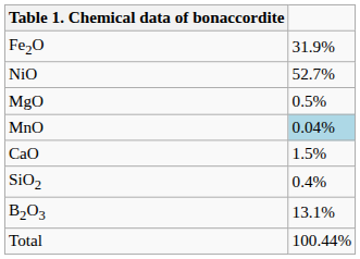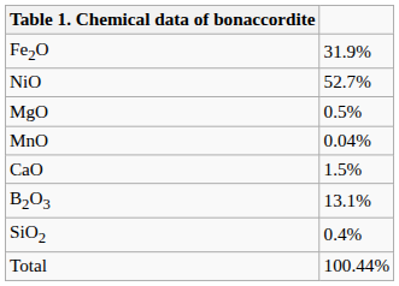MnO | column 2: lightblue background -> no background
rows swapped: SiO2 <-> B2O3
